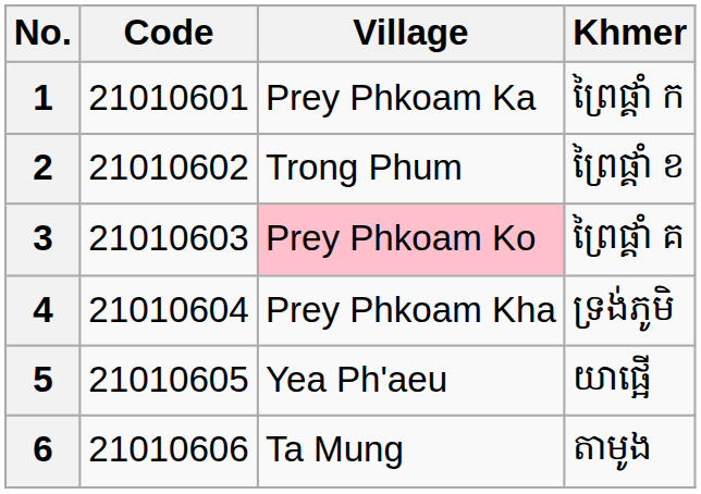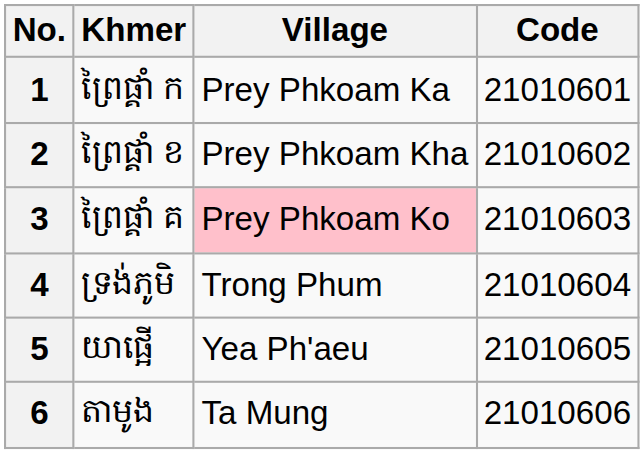columns swapped: Code <-> Khmer
2 | Village: Trong Phum -> Prey Phkoam Kha
4 | Village: Prey Phkoam Kha -> Trong Phum
